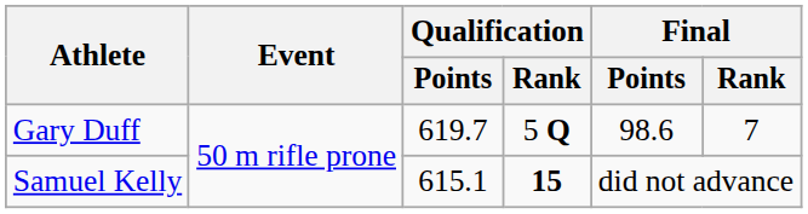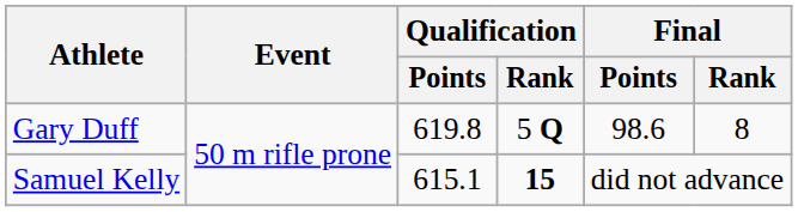Gary Duff | Qualification / Points: 619.7 -> 619.8
Gary Duff | Final / Rank: 7 -> 8
